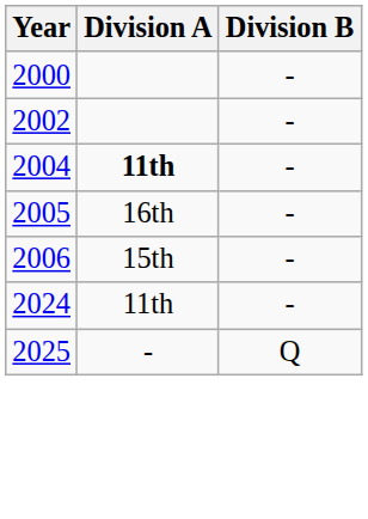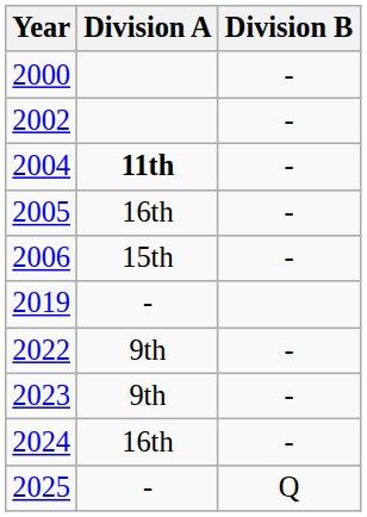+ row: 2019 | -
+ row: 2022 | 9th | -
+ row: 2023 | 9th | -
2024 | Division A: 11th -> 16th
